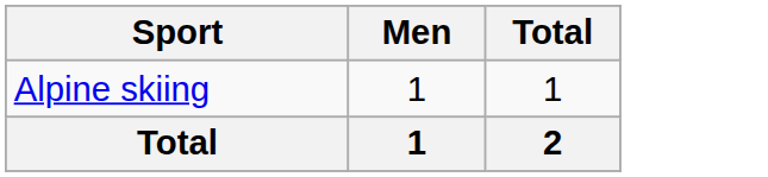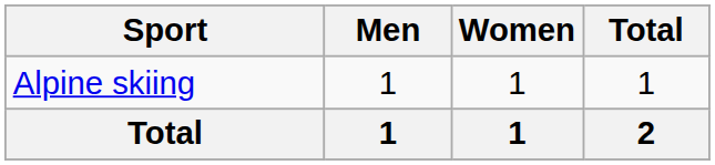+ column: Women | 1 | 1
